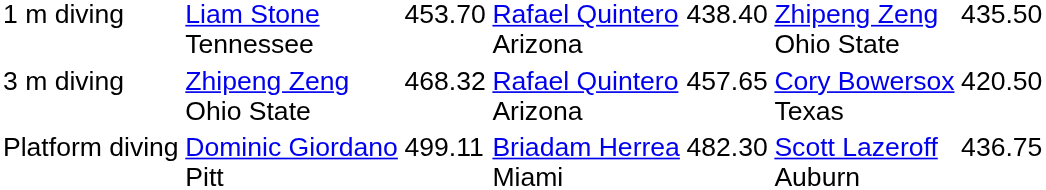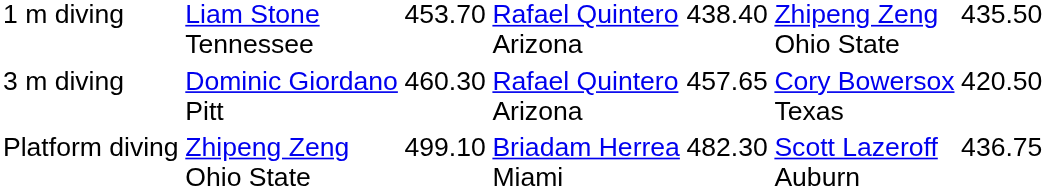3 m diving | column 2: Zhipeng Zeng Ohio State -> Dominic Giordano Pitt
3 m diving | column 3: 468.32 -> 460.30
Platform diving | column 2: Dominic Giordano Pitt -> Zhipeng Zeng Ohio State
Platform diving | column 3: 499.11 -> 499.10
